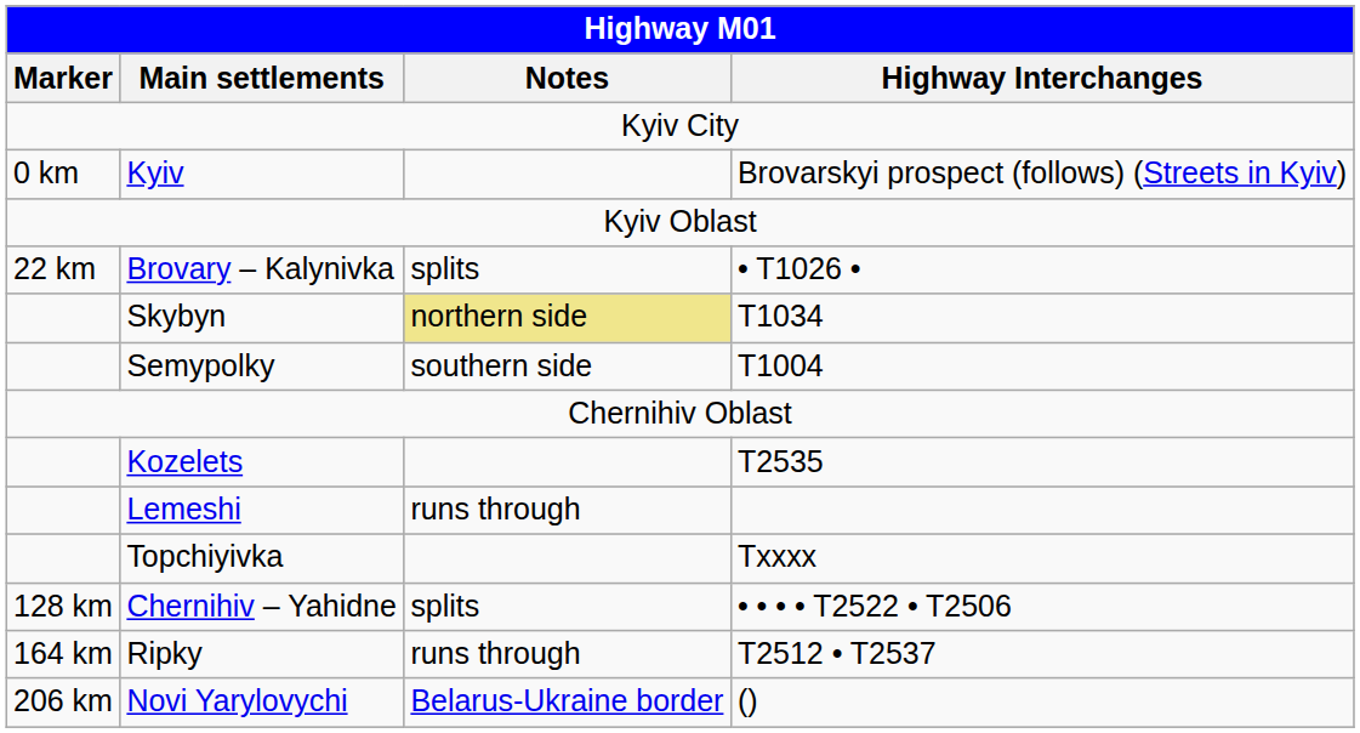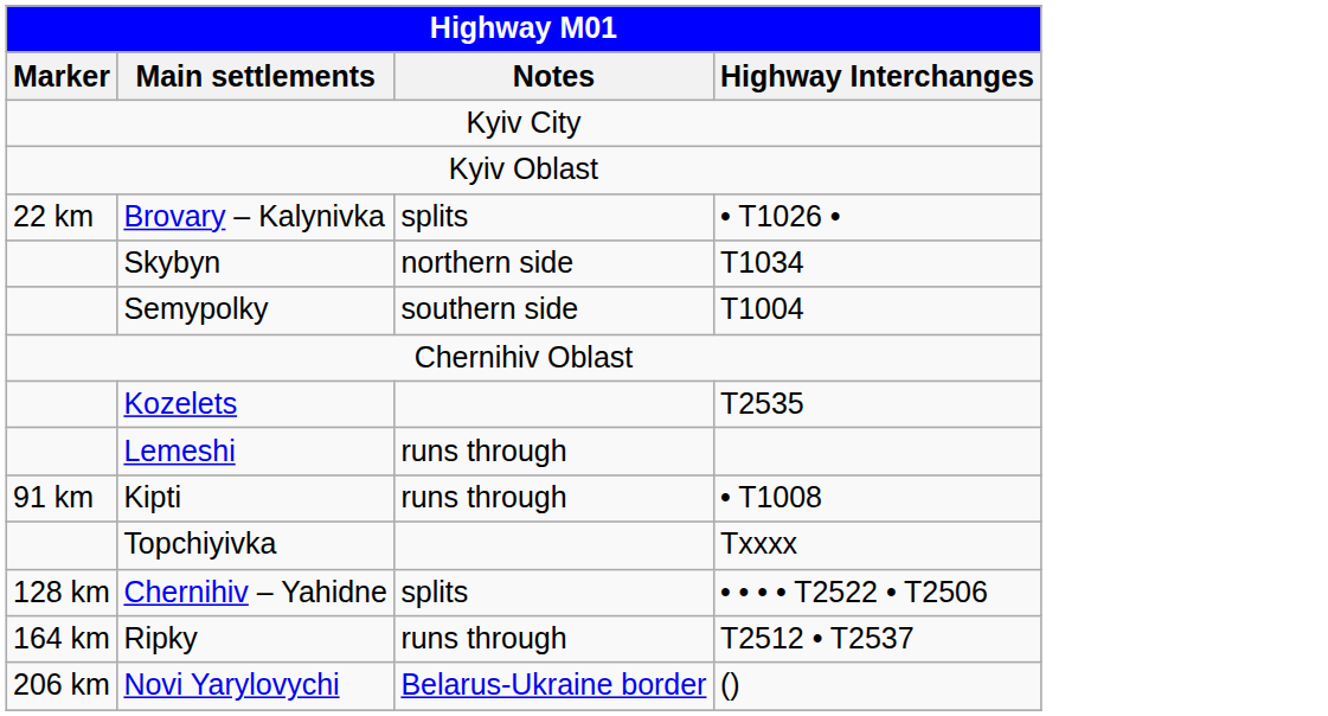- row: 0 km | Kyiv | Brovarskyi prospect (follows) (Streets in Kyiv)
Skybyn | Notes: khaki background -> no background
+ row: 91 km | Kipti | runs through | • T1008
